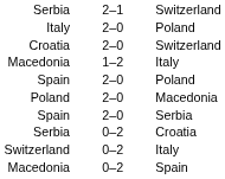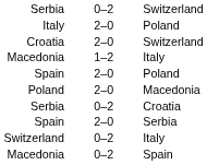Serbia / Switzerland | column 2: 2–1 -> 0–2
rows swapped: Spain / Serbia <-> Serbia / Croatia
